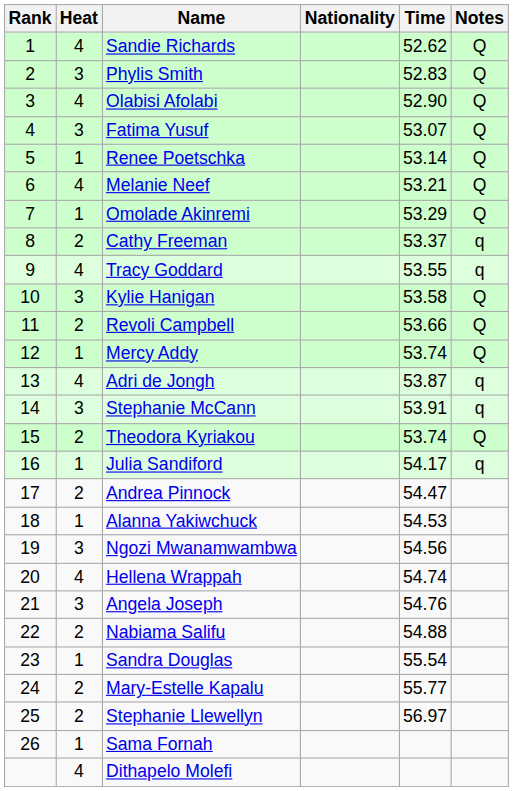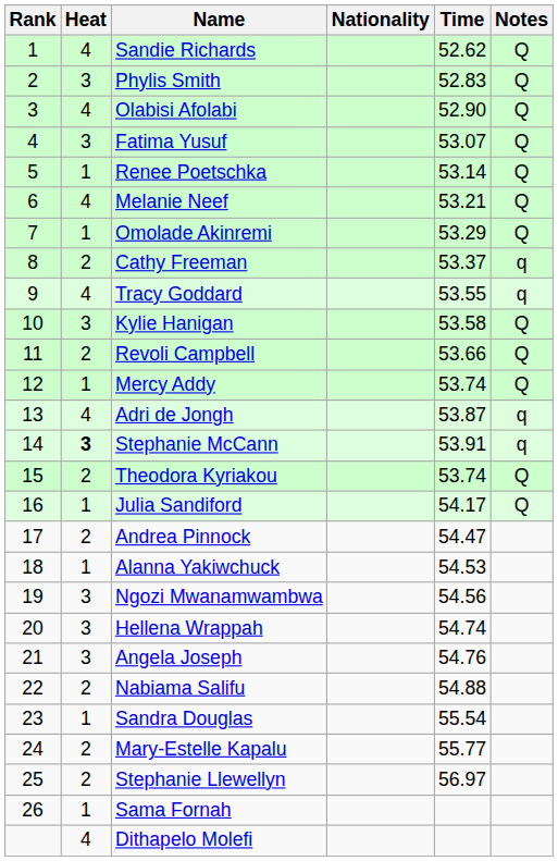Stephanie McCann | Heat: normal -> bold
Julia Sandiford | Notes: q -> Q
Hellena Wrappah | Heat: 4 -> 3
